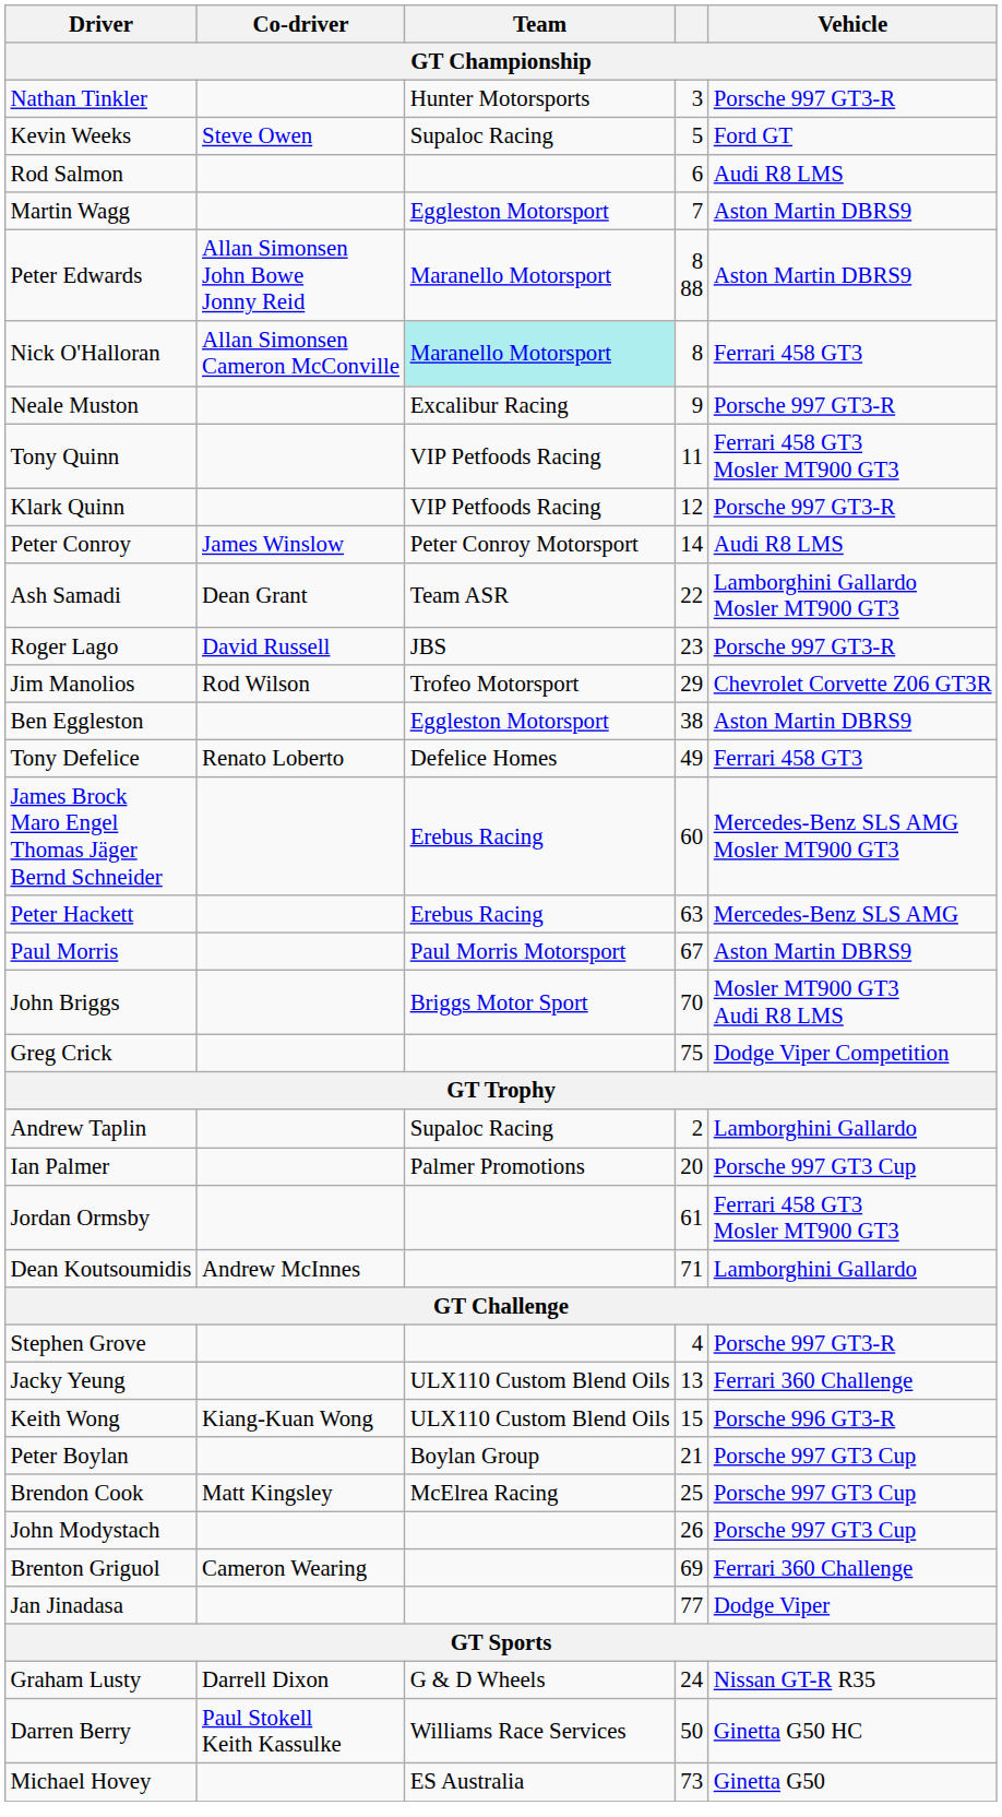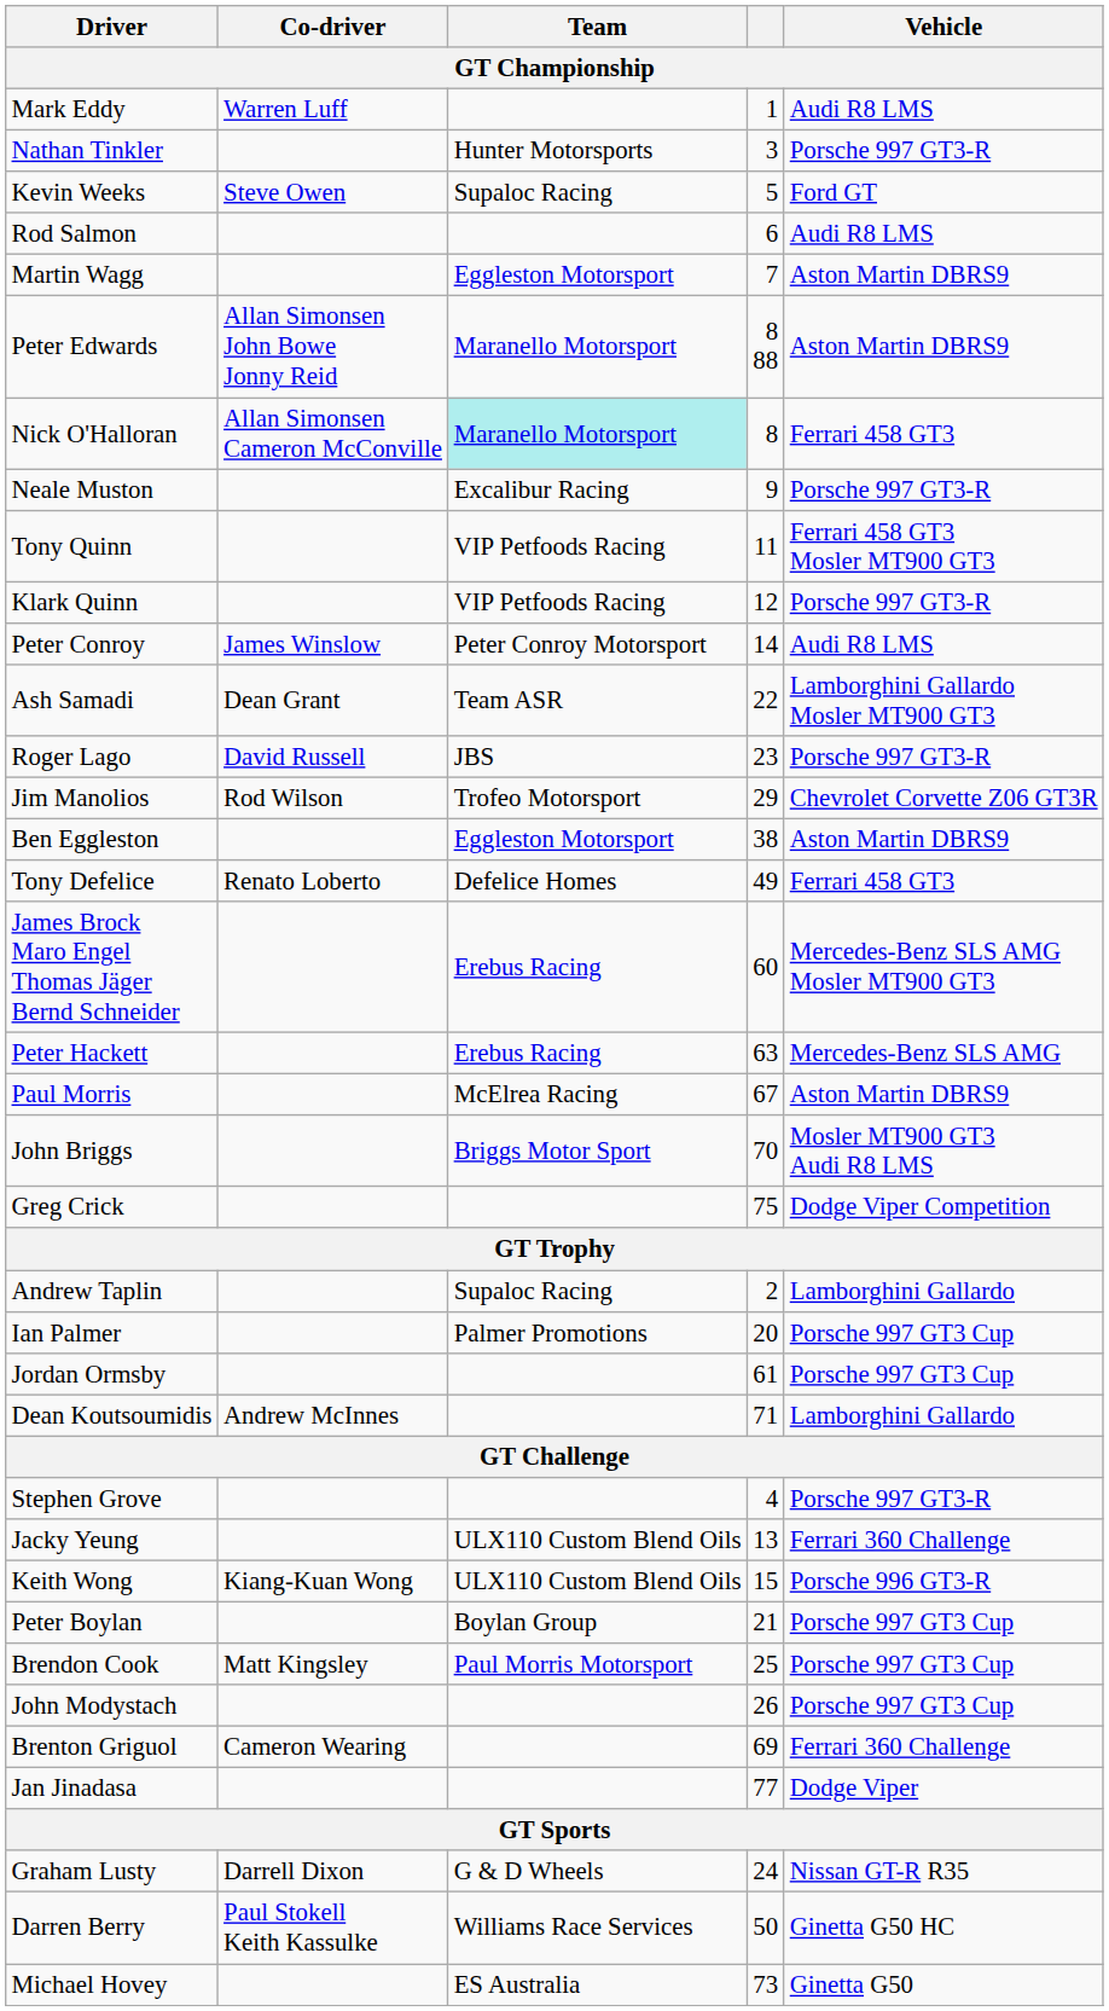+ row: Mark Eddy | Warren Luff | 1 | Audi R8 LMS
Paul Morris | Team: Paul Morris Motorsport -> McElrea Racing
Jordan Ormsby | Vehicle: Ferrari 458 GT3 Mosler MT900 GT3 -> Porsche 997 GT3 Cup
Brendon Cook | Team: McElrea Racing -> Paul Morris Motorsport
